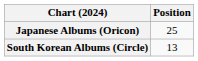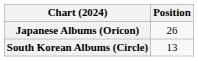Japanese Albums (Oricon) | Position: 25 -> 26
